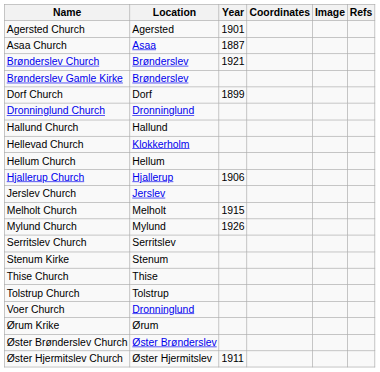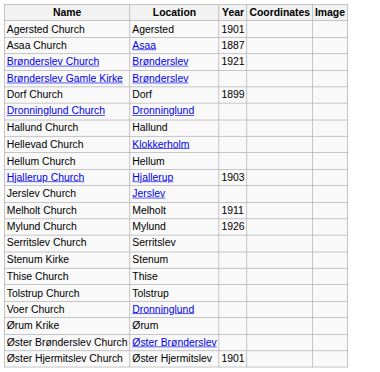- column: Refs
Hjallerup Church | Year: 1906 -> 1903
Melholt Church | Year: 1915 -> 1911
Øster Hjermitslev Church | Year: 1911 -> 1901
